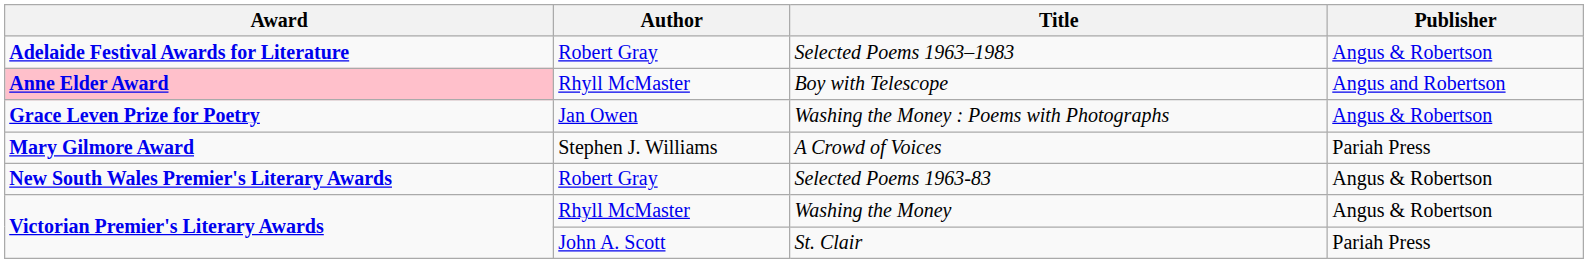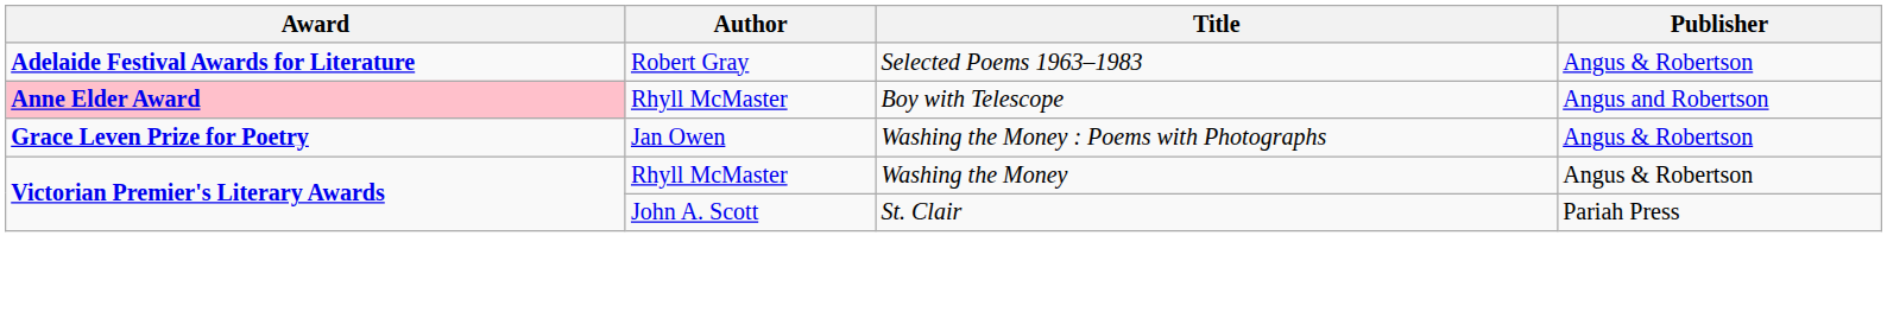- row: Mary Gilmore Award | Stephen J. Williams | A Crowd of Voices | Pariah Press
- row: New South Wales Premier's Literary Awards | Robert Gray | Selected Poems 1963-83 | Angus & Robertson
